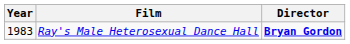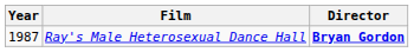Ray's Male Heterosexual Dance Hall | Year: 1983 -> 1987
